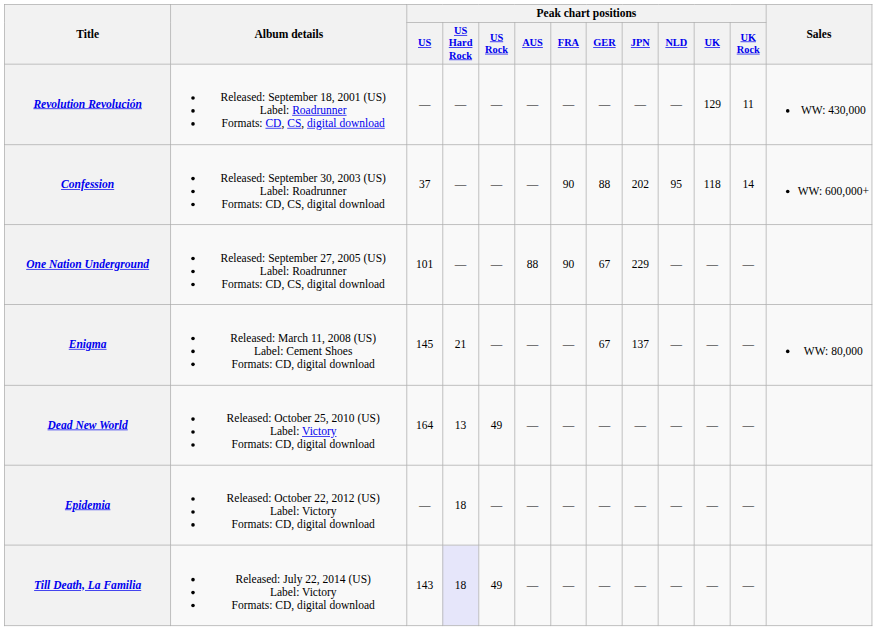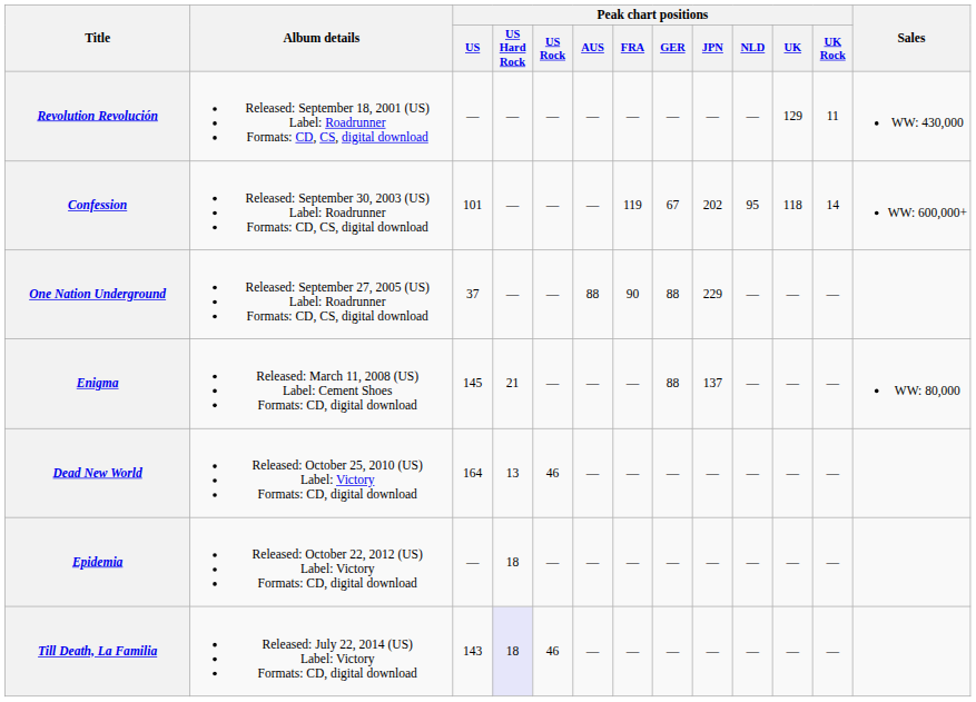Confession | Peak chart positions / US: 37 -> 101
Confession | Peak chart positions / FRA: 90 -> 119
Confession | Peak chart positions / GER: 88 -> 67
One Nation Underground | Peak chart positions / US: 101 -> 37
One Nation Underground | Peak chart positions / GER: 67 -> 88
Enigma | Peak chart positions / GER: 67 -> 88
Dead New World | Peak chart positions / US Rock: 49 -> 46
Till Death, La Familia | Peak chart positions / US Rock: 49 -> 46
